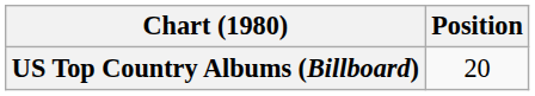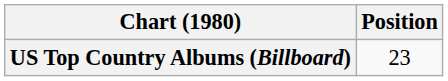US Top Country Albums (Billboard) | Position: 20 -> 23
